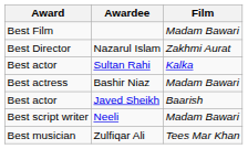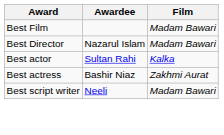Nazarul Islam | Film: Zakhmi Aurat -> Madam Bawari
Bashir Niaz | Film: Madam Bawari -> Zakhmi Aurat
- row: Best actor | Javed Sheikh | Baarish
- row: Best musician | Zulfiqar Ali | Tees Mar Khan
